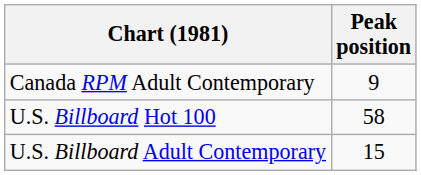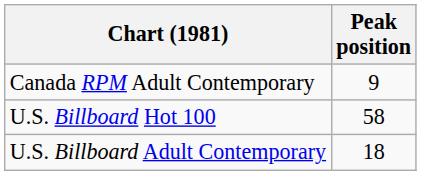U.S. Billboard Adult Contemporary | Peak position: 15 -> 18
